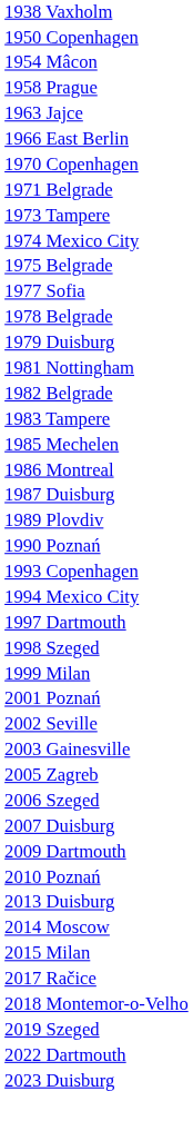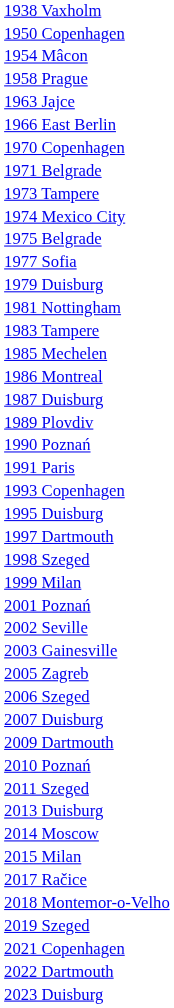- row: 1978 Belgrade
- row: 1982 Belgrade
+ row: 1991 Paris
- row: 1994 Mexico City
+ row: 1995 Duisburg
+ row: 2011 Szeged
+ row: 2021 Copenhagen
